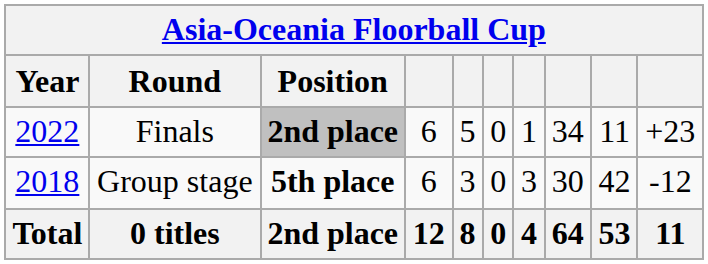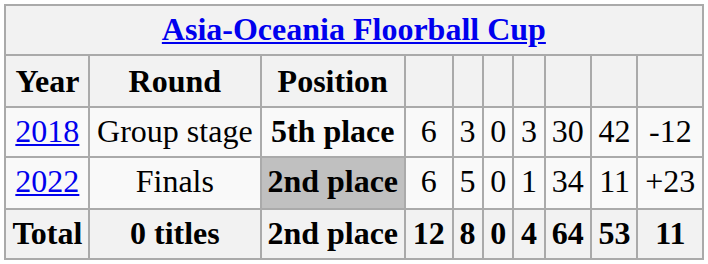rows swapped: Group stage <-> Finals
